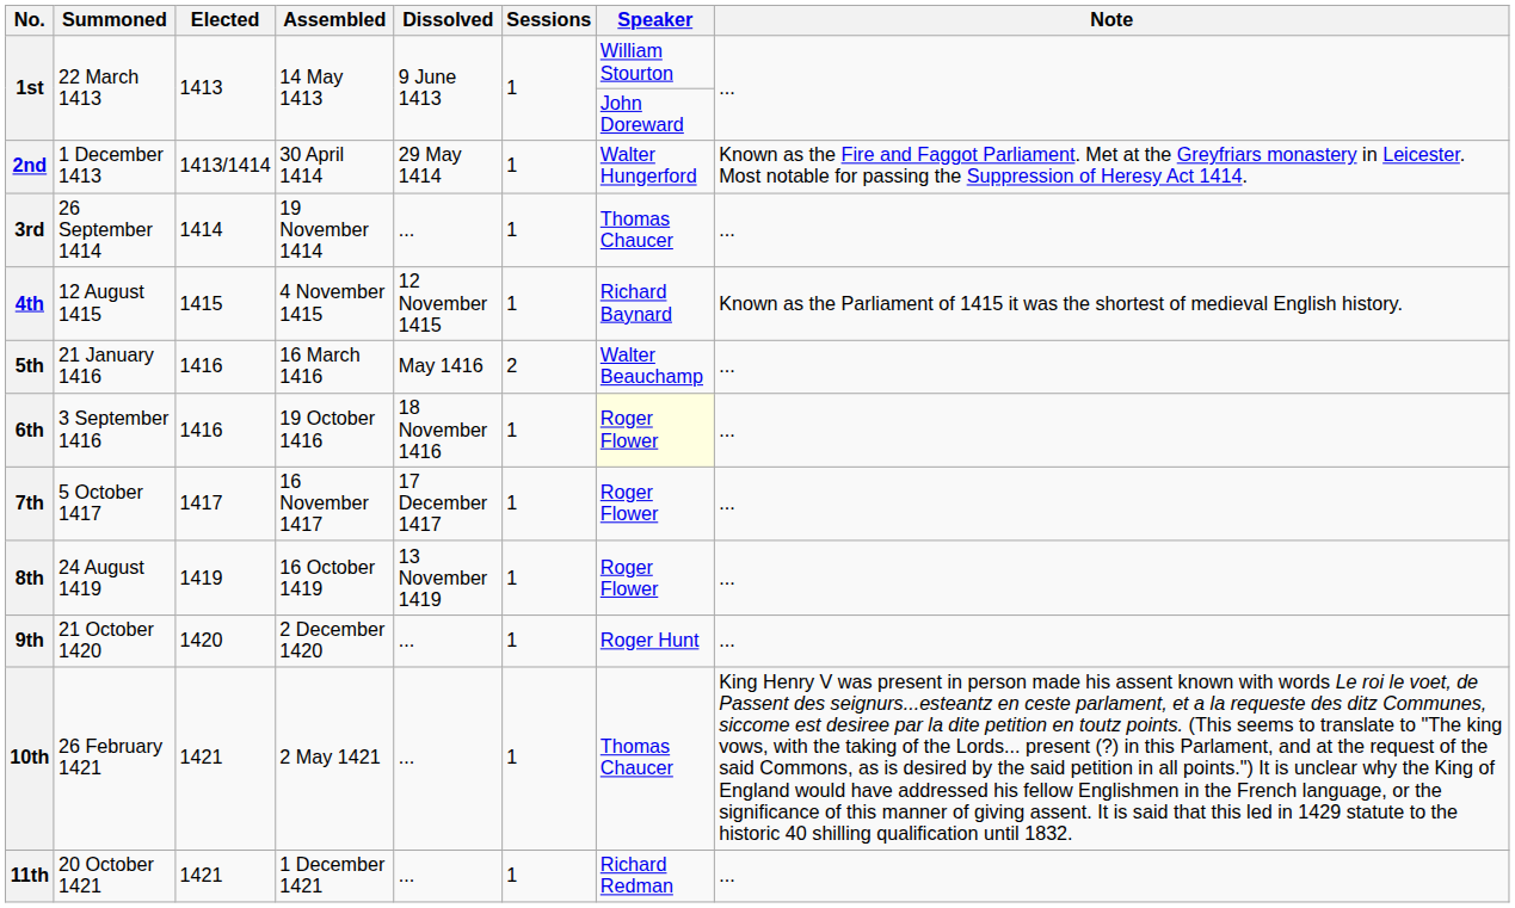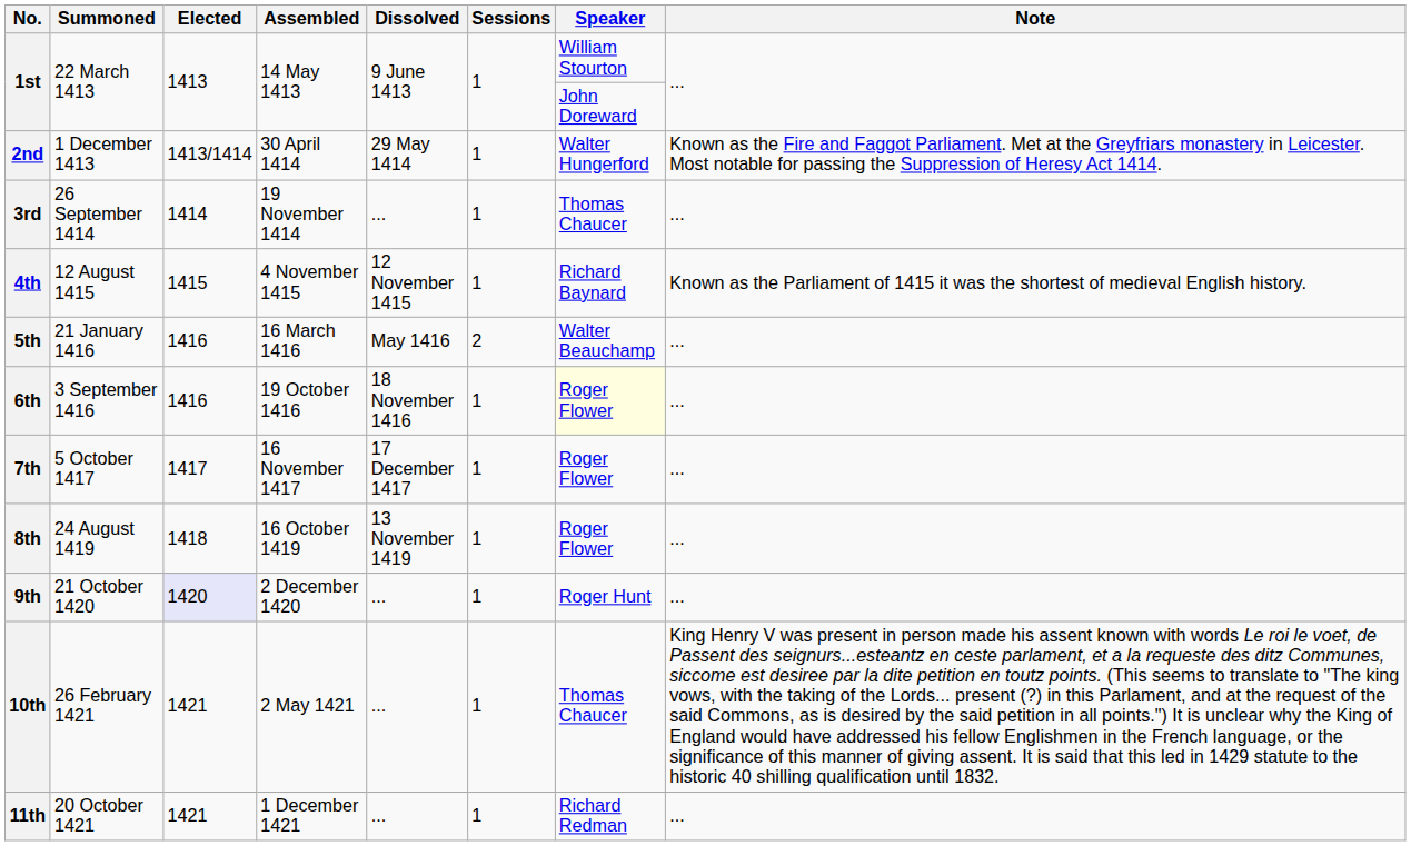8th | Elected: 1419 -> 1418
9th | Elected: no background -> lavender background
